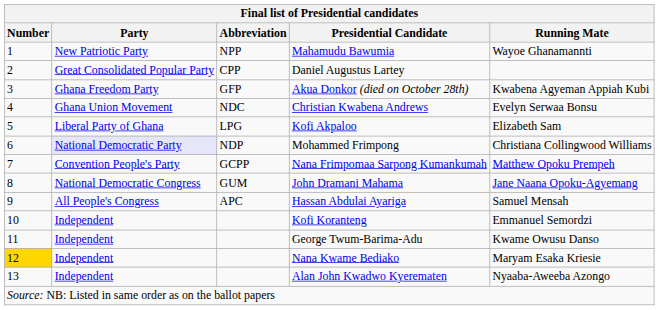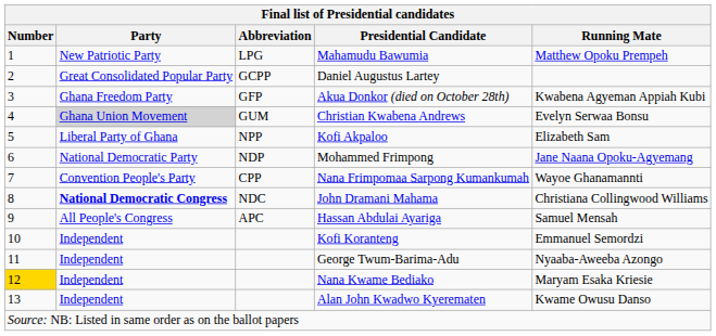Mahamudu Bawumia | Abbreviation: NPP -> LPG
Mahamudu Bawumia | Running Mate: Wayoe Ghanamannti -> Matthew Opoku Prempeh
Daniel Augustus Lartey | Abbreviation: CPP -> GCPP
Christian Kwabena Andrews | Party: no background -> lightgrey background
Christian Kwabena Andrews | Abbreviation: NDC -> GUM
Kofi Akpaloo | Abbreviation: LPG -> NPP
Mohammed Frimpong | Party: lavender background -> no background
Mohammed Frimpong | Running Mate: Christiana Collingwood Williams -> Jane Naana Opoku-Agyemang
Nana Frimpomaa Sarpong Kumankumah | Abbreviation: GCPP -> CPP
Nana Frimpomaa Sarpong Kumankumah | Running Mate: Matthew Opoku Prempeh -> Wayoe Ghanamannti
John Dramani Mahama | Party: normal -> bold
John Dramani Mahama | Abbreviation: GUM -> NDC
John Dramani Mahama | Running Mate: Jane Naana Opoku-Agyemang -> Christiana Collingwood Williams
George Twum-Barima-Adu | Running Mate: Kwame Owusu Danso -> Nyaaba-Aweeba Azongo
Alan John Kwadwo Kyerematen | Running Mate: Nyaaba-Aweeba Azongo -> Kwame Owusu Danso
